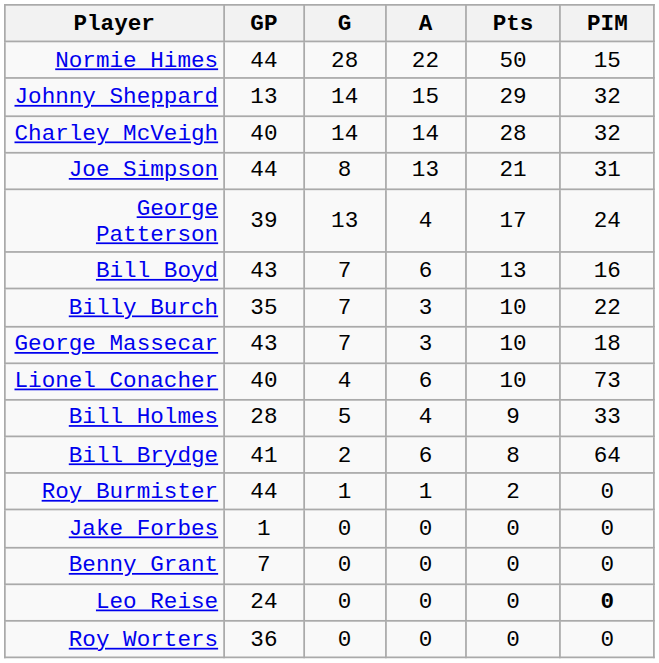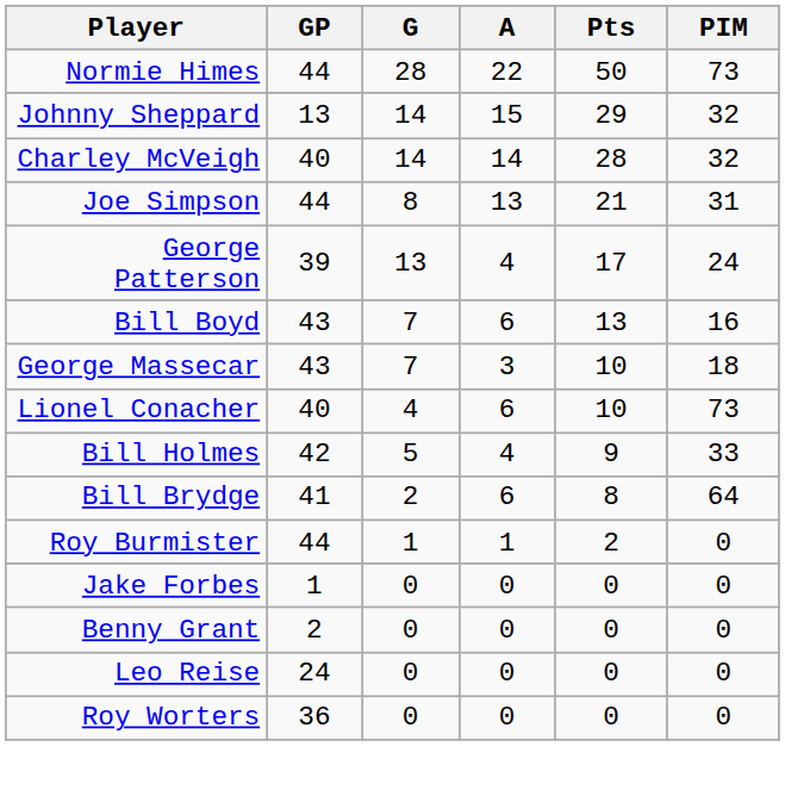Normie Himes | PIM: 15 -> 73
- row: Billy Burch | 35 | 7 | 3 | 10 | 22
Bill Holmes | GP: 28 -> 42
Benny Grant | GP: 7 -> 2
Leo Reise | PIM: bold -> normal
